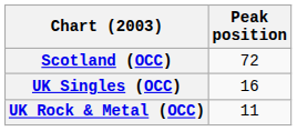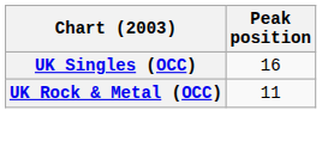- row: Scotland (OCC) | 72
